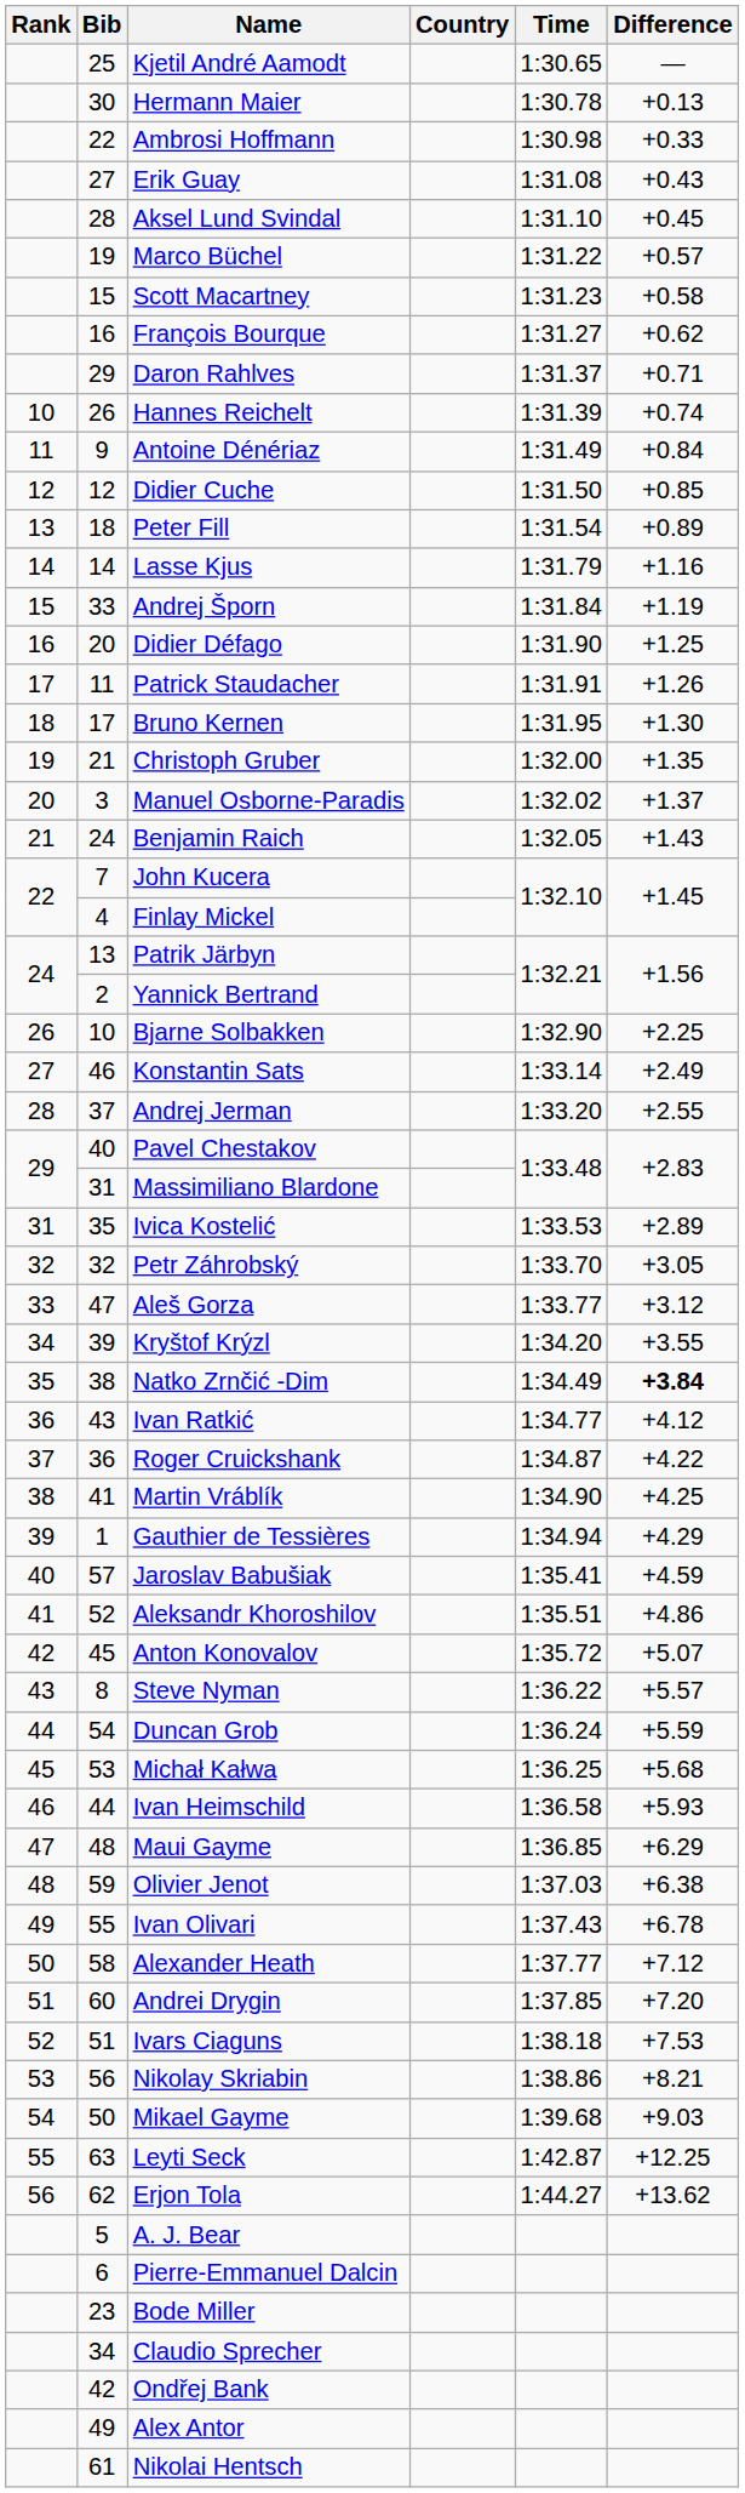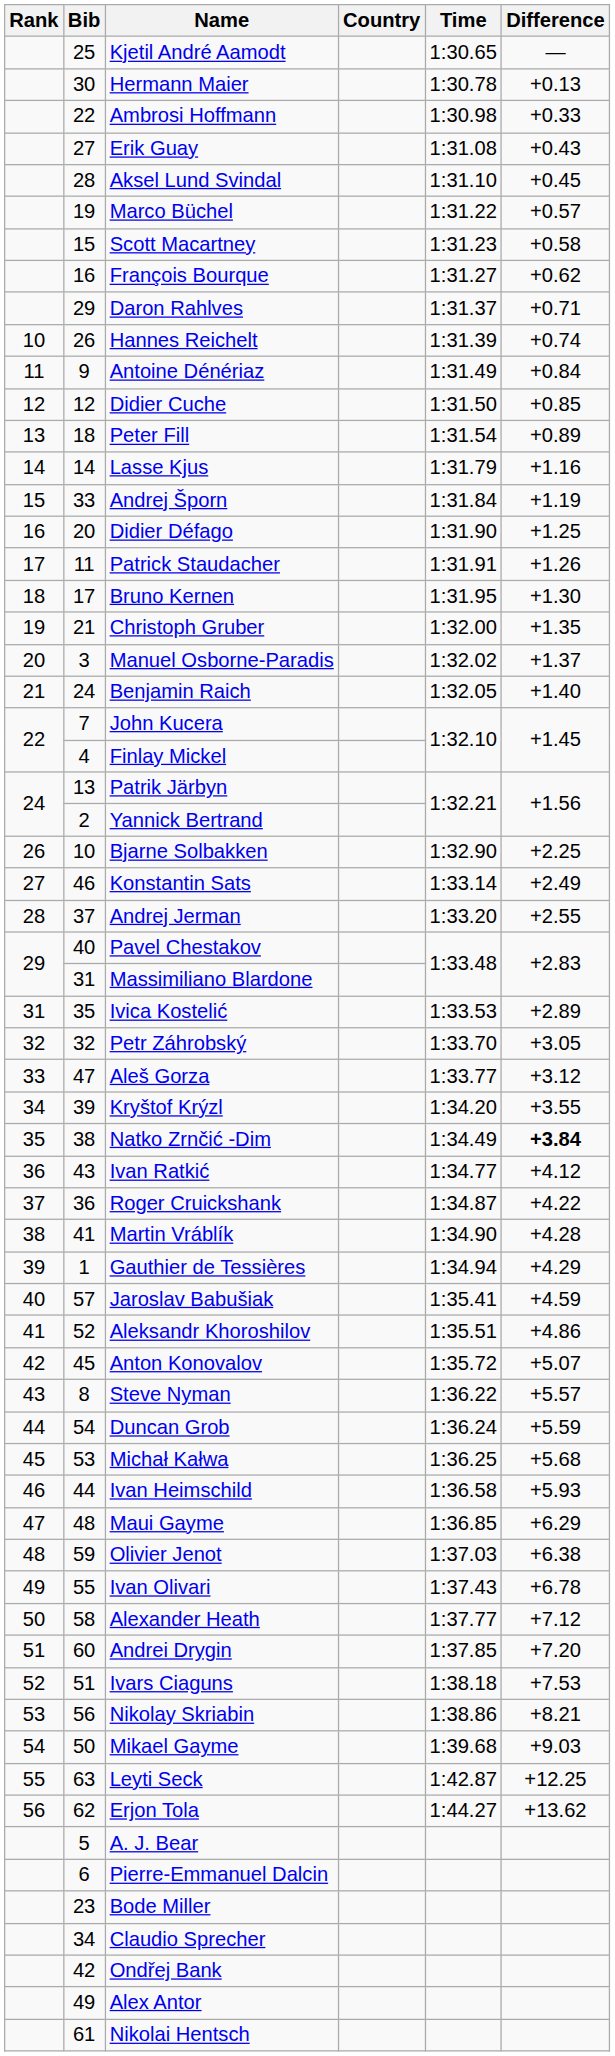Benjamin Raich | Difference: +1.43 -> +1.40
Martin Vráblík | Difference: +4.25 -> +4.28
